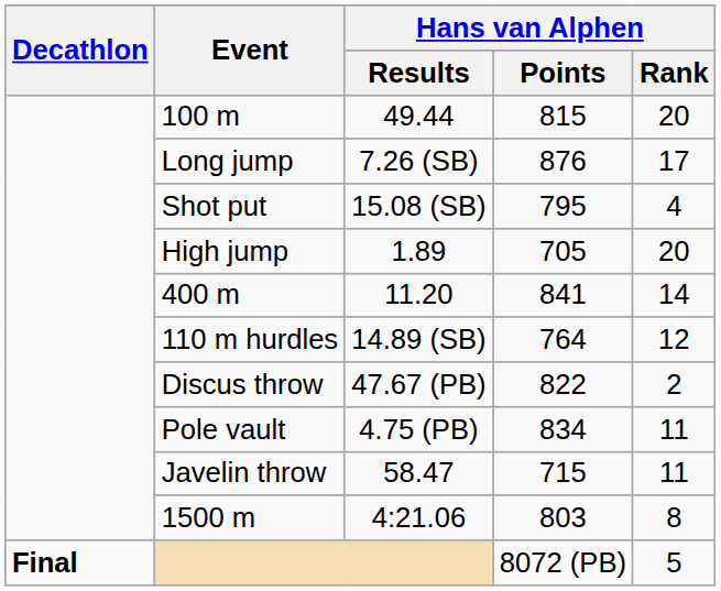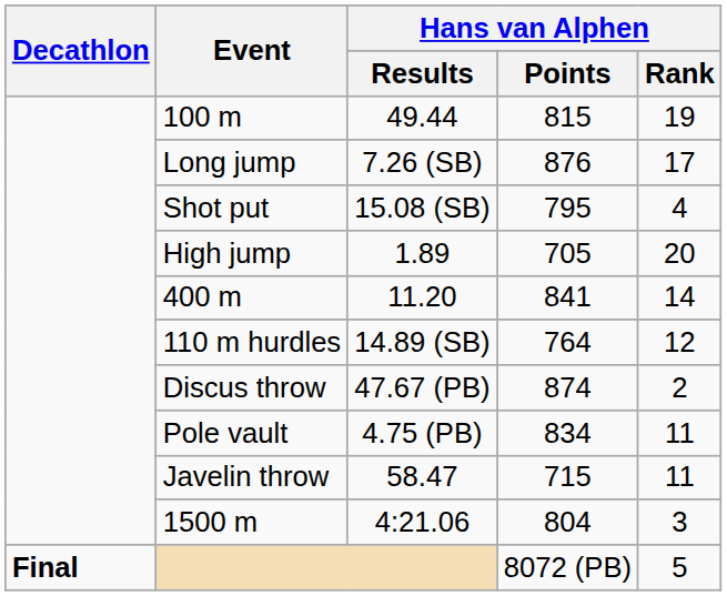100 m | Hans van Alphen / Rank: 20 -> 19
Discus throw | Hans van Alphen / Points: 822 -> 874
1500 m | Hans van Alphen / Points: 803 -> 804
1500 m | Hans van Alphen / Rank: 8 -> 3
